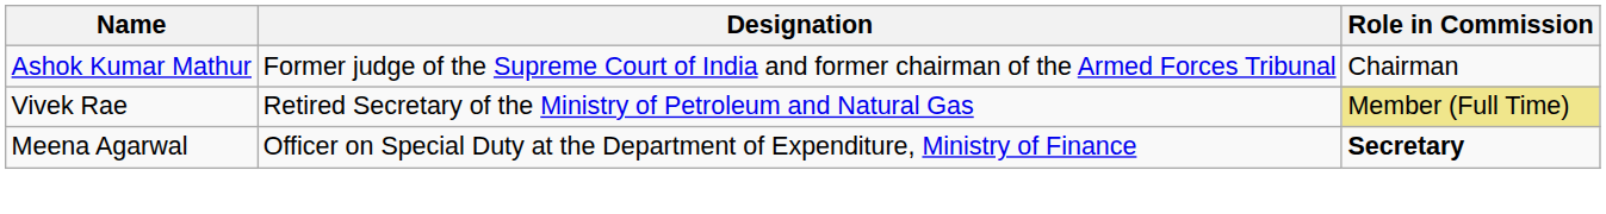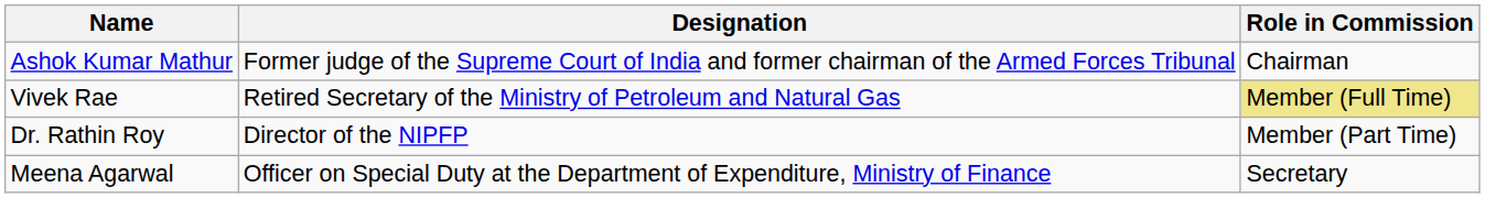+ row: Dr. Rathin Roy | Director of the NIPFP | Member (Part Time)
Meena Agarwal | Role in Commission: bold -> normal
